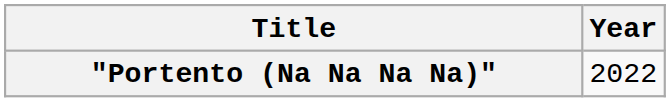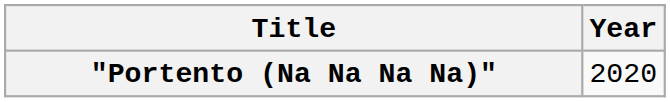"Portento (Na Na Na Na)" | Year: 2022 -> 2020
